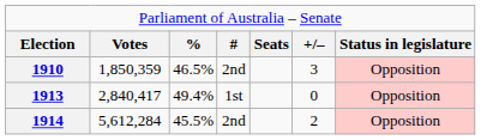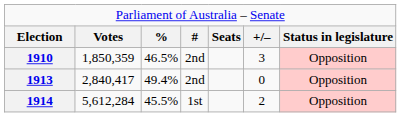1913 | column 4: 1st -> 2nd
1914 | column 4: 2nd -> 1st
